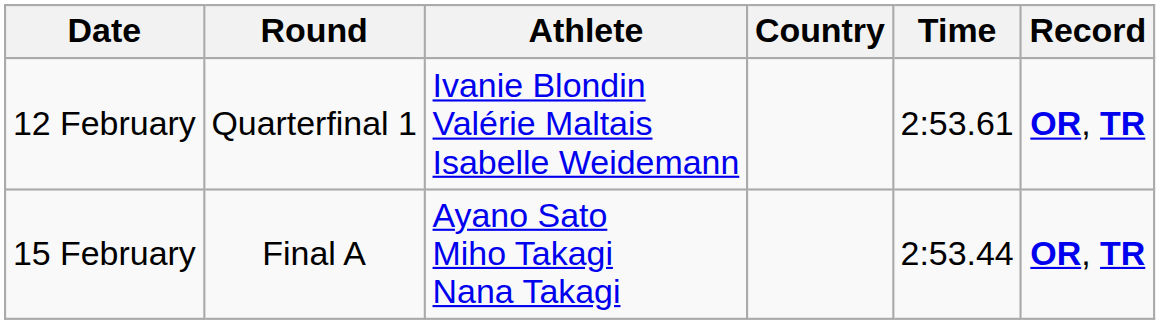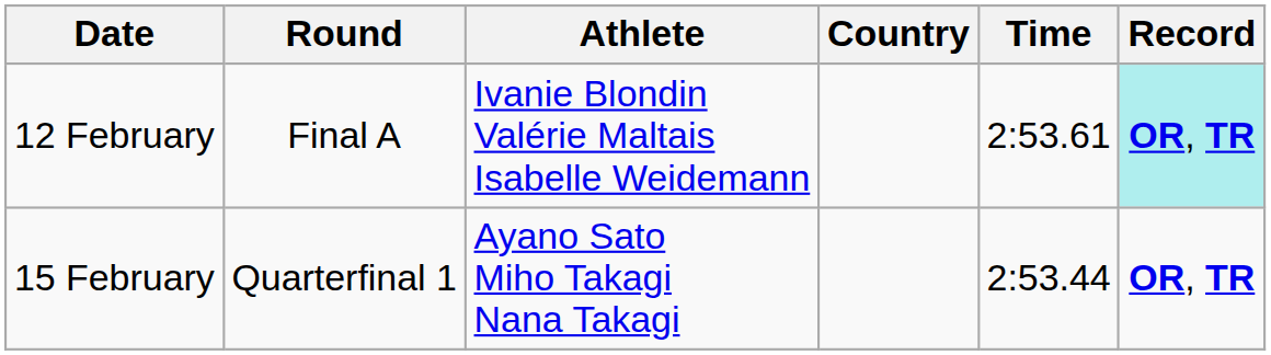12 February | Round: Quarterfinal 1 -> Final A
12 February | Record: no background -> paleturquoise background
15 February | Round: Final A -> Quarterfinal 1
